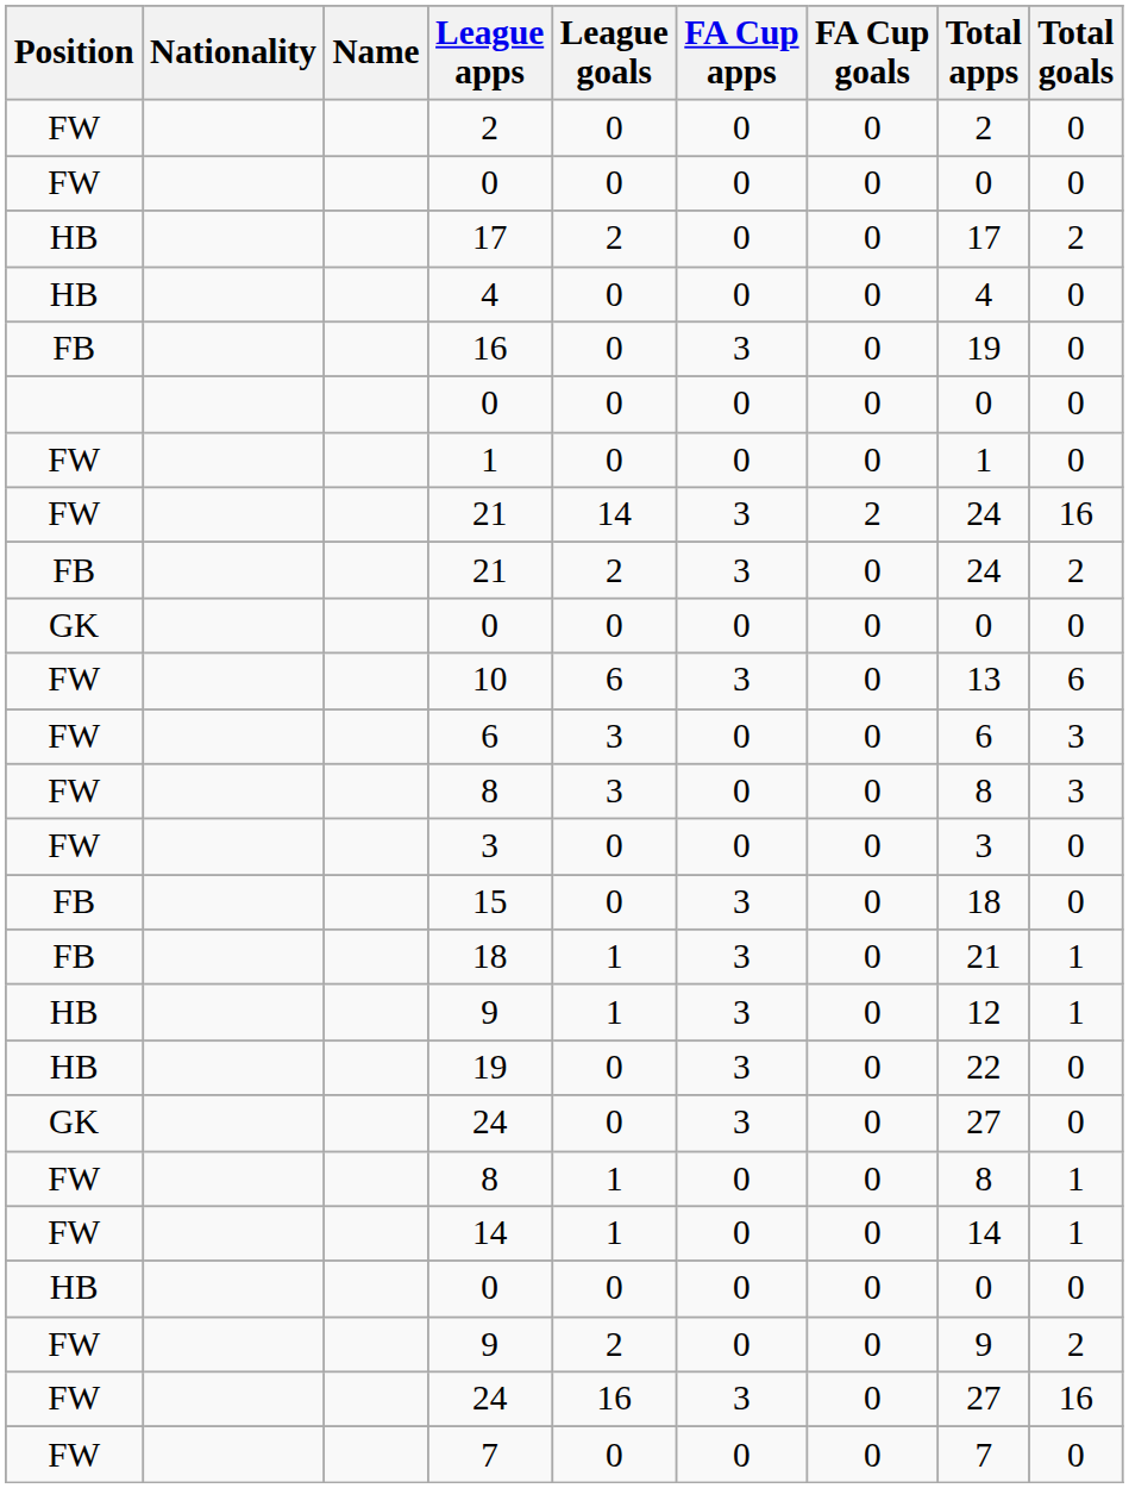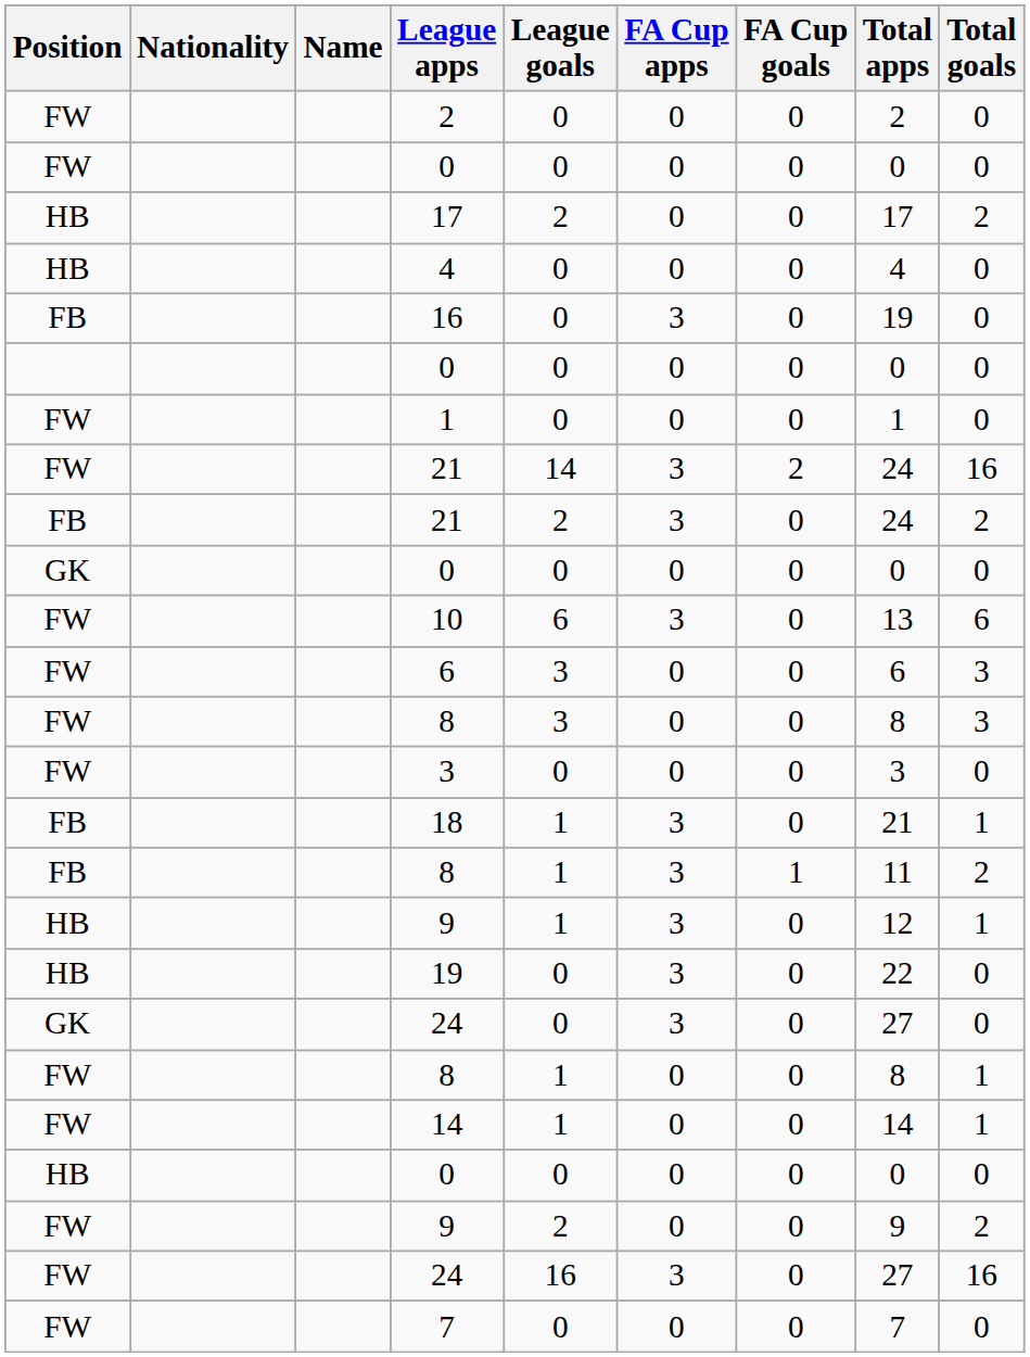- row: FB | 15 | 0 | 3 | 0 | 18 | 0
+ row: FB | 8 | 1 | 3 | 1 | 11 | 2
